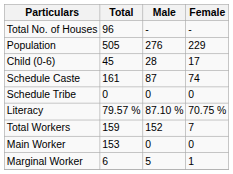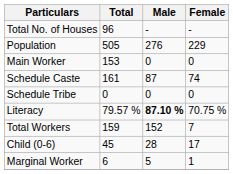rows swapped: Child (0-6) <-> Main Worker
Literacy | Male: normal -> bold
